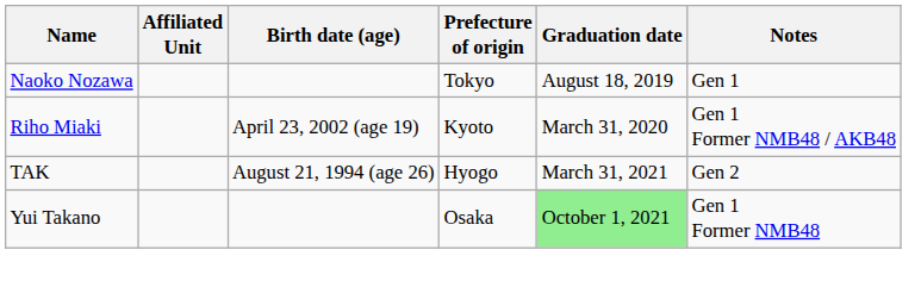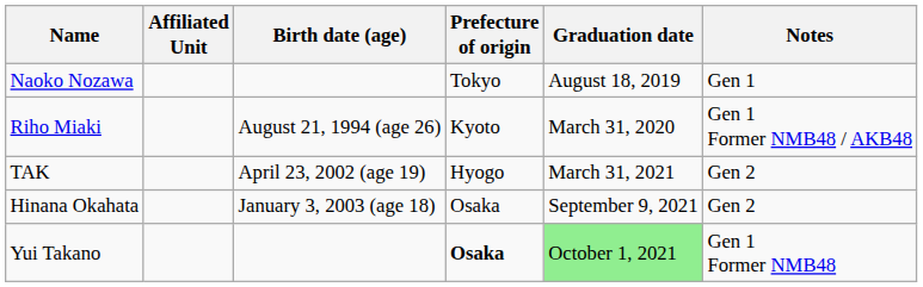Riho Miaki | Birth date (age): April 23, 2002 (age 19) -> August 21, 1994 (age 26)
TAK | Birth date (age): August 21, 1994 (age 26) -> April 23, 2002 (age 19)
+ row: Hinana Okahata | January 3, 2003 (age 18) | Osaka | September 9, 2021 | Gen 2
Yui Takano | Prefecture of origin: normal -> bold
